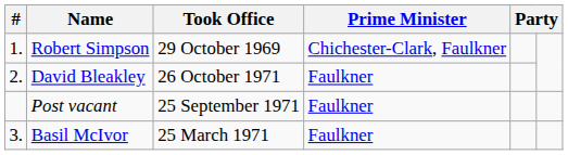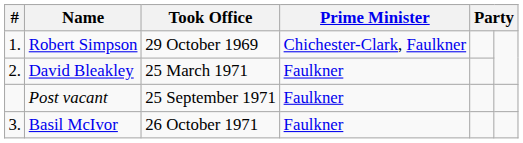David Bleakley | Took Office: 26 October 1971 -> 25 March 1971
Basil McIvor | Took Office: 25 March 1971 -> 26 October 1971
